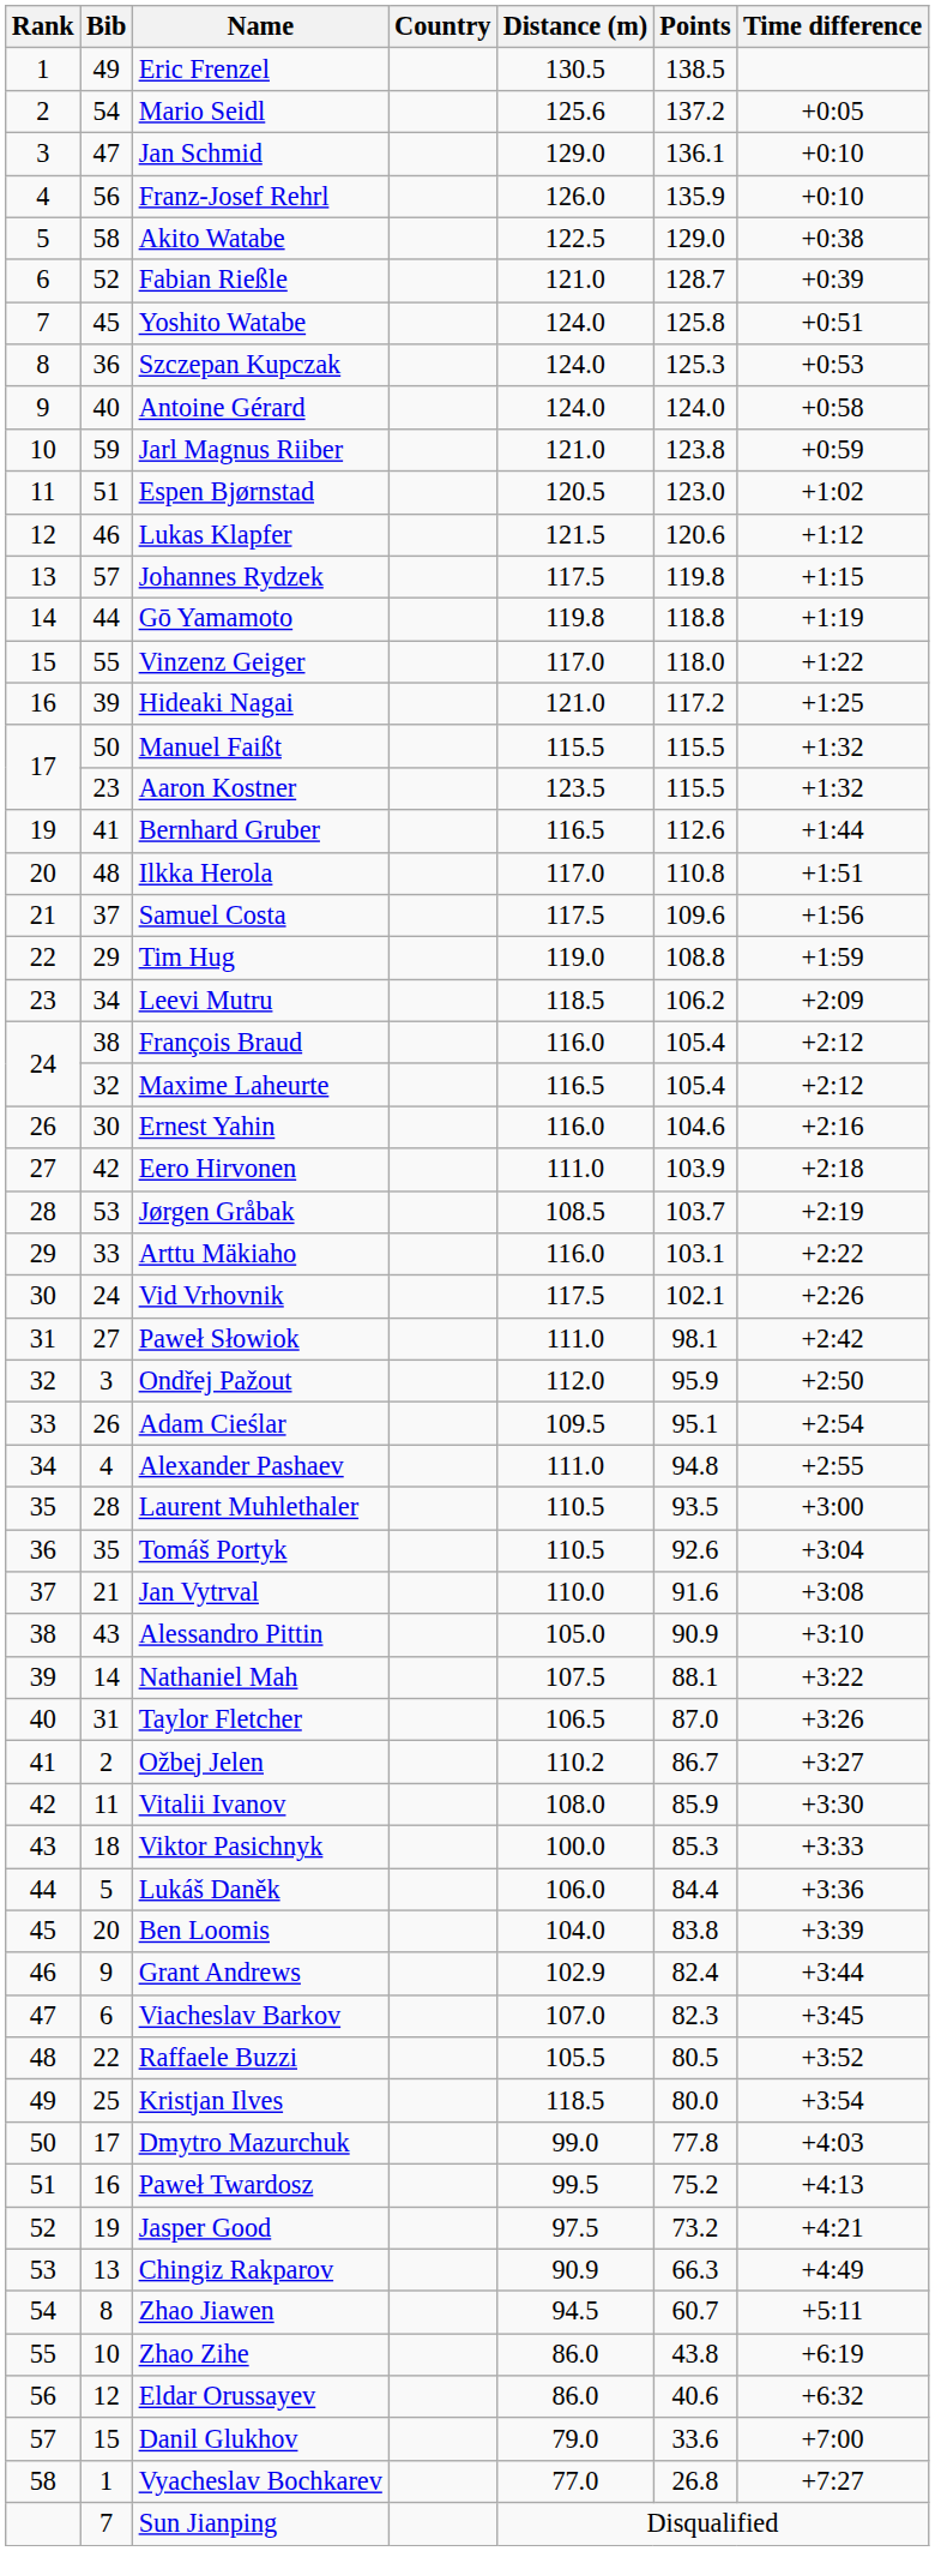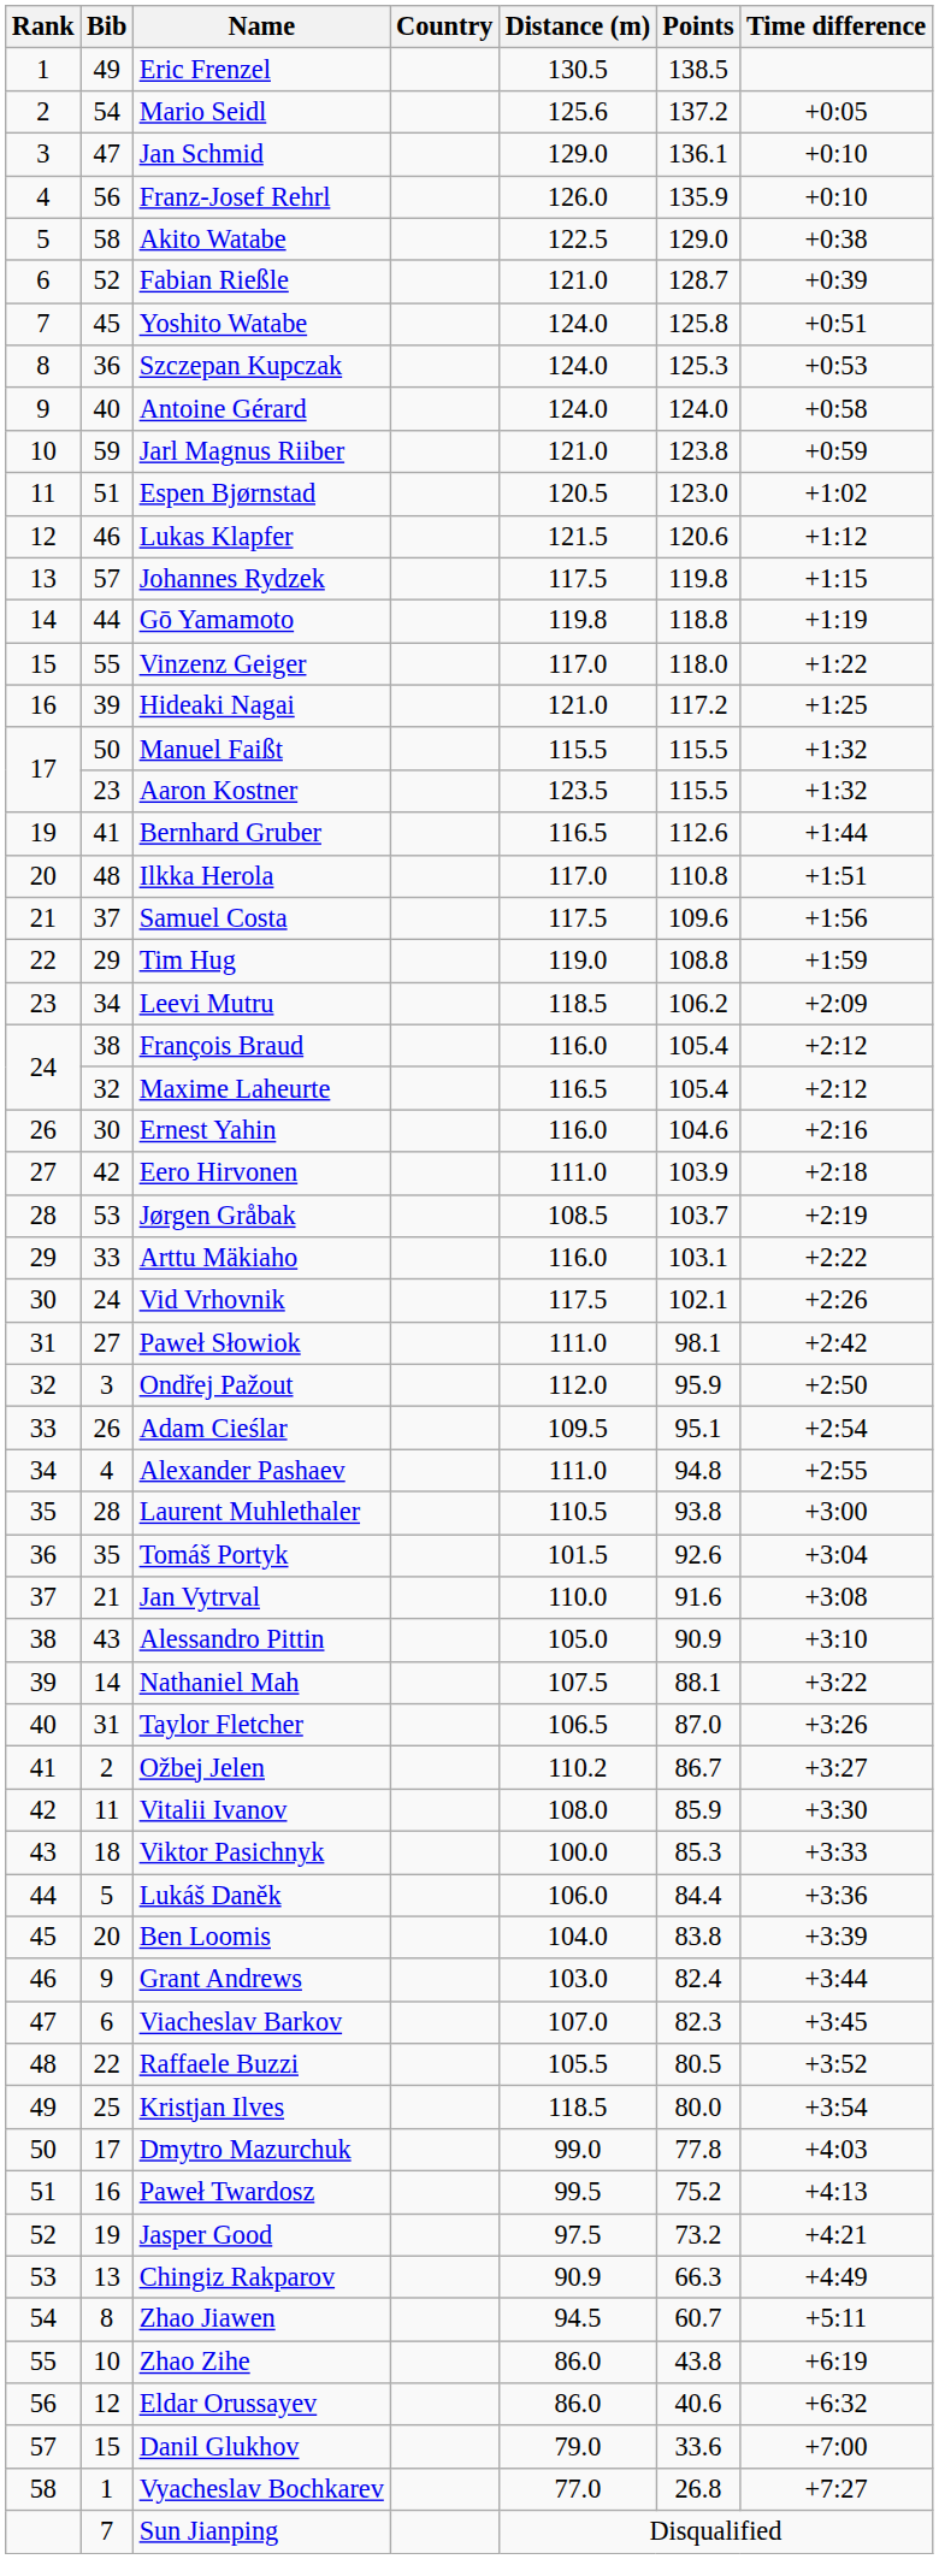Laurent Muhlethaler | Points: 93.5 -> 93.8
Tomáš Portyk | Distance (m): 110.5 -> 101.5
Grant Andrews | Distance (m): 102.9 -> 103.0
